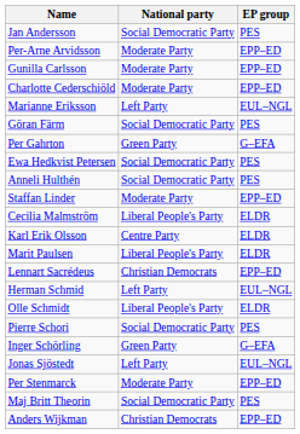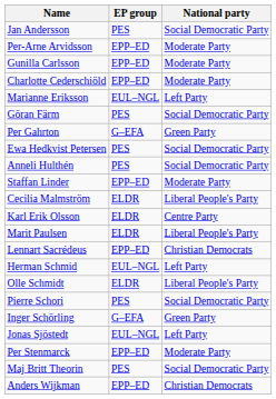columns swapped: National party <-> EP group
